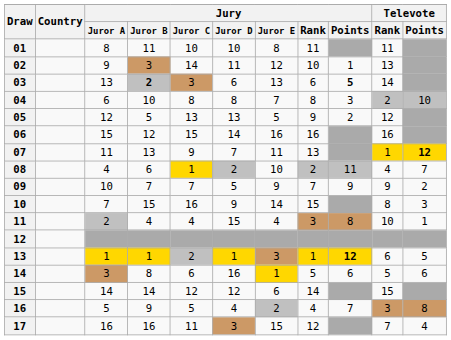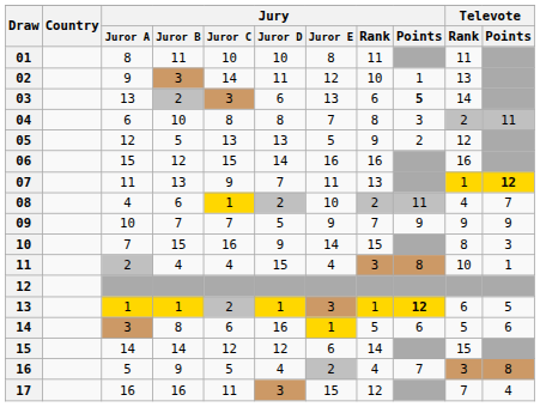03 | Jury / Juror B: bold -> normal
04 | Televote / Points: 10 -> 11
09 | Televote / Points: 2 -> 9
